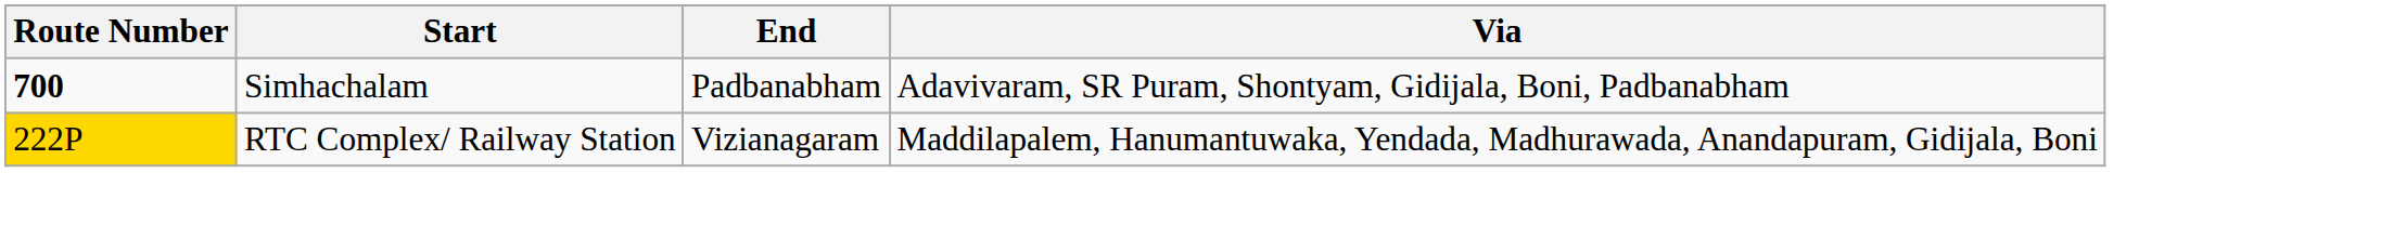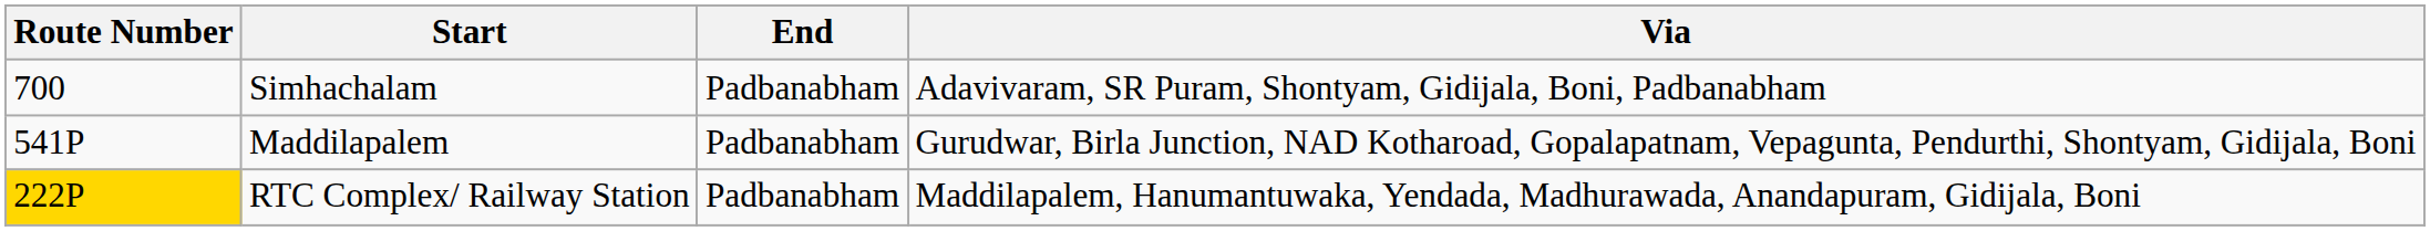Simhachalam | Route Number: bold -> normal
+ row: 541P | Maddilapalem | Padbanabham | Gurudwar, Birla Junction, NAD Kotharoad, Gopalapatnam, Vepagunta, Pendurthi, Shontyam, Gidijala, Boni
RTC Complex/ Railway Station | End: Vizianagaram -> Padbanabham
